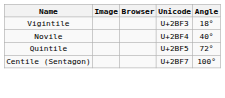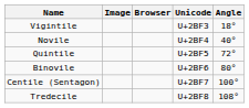+ row: Binovile | U+2BF6 | 80°
+ row: Tredecile | U+2BF8 | 108°
